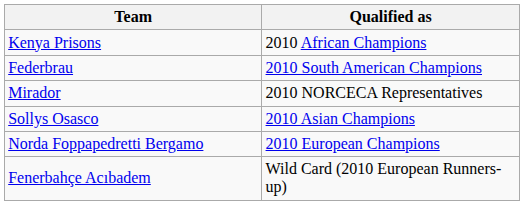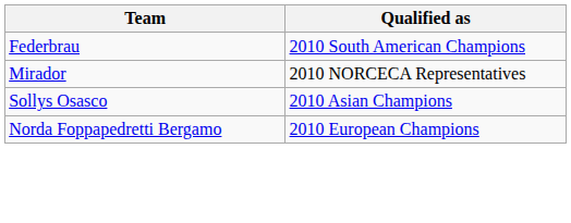- row: Kenya Prisons | 2010 African Champions
- row: Fenerbahçe Acıbadem | Wild Card (2010 European Runners-up)
